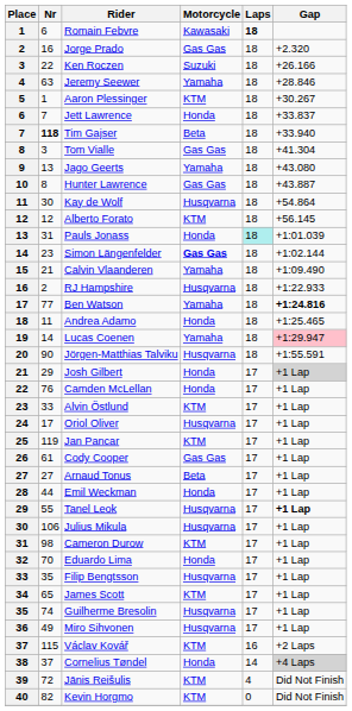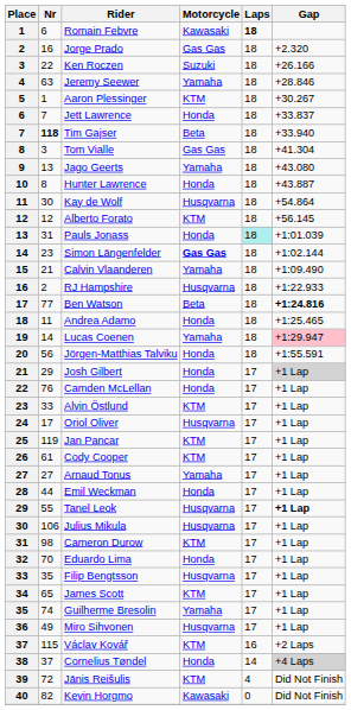Hunter Lawrence | Motorcycle: Gas Gas -> Honda
Ben Watson | Motorcycle: Yamaha -> Beta
Jörgen-Matthias Talviku | Nr: 90 -> 56
Jörgen-Matthias Talviku | Motorcycle: Husqvarna -> Honda
Cody Cooper | Motorcycle: Gas Gas -> KTM
Arnaud Tonus | Motorcycle: Beta -> Yamaha
Guilherme Bresolin | Motorcycle: Husqvarna -> Yamaha
Kevin Horgmo | Motorcycle: KTM -> Kawasaki
